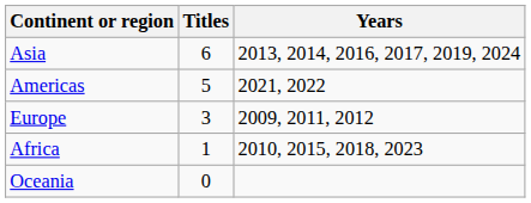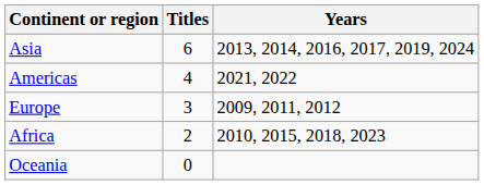Americas | Titles: 5 -> 4
Africa | Titles: 1 -> 2
